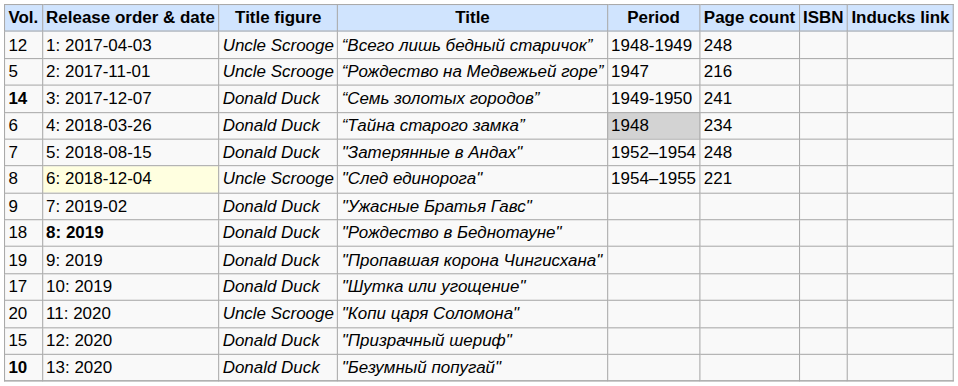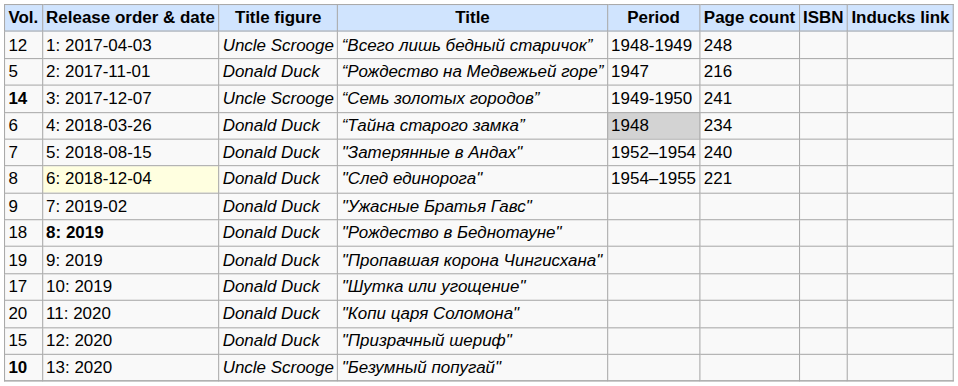“Рождество на Медвежьей горе” | Title figure: Uncle Scrooge -> Donald Duck
“Семь золотых городов” | Title figure: Donald Duck -> Uncle Scrooge
"Затерянные в Андах" | Page count: 248 -> 240
"След единорога" | Title figure: Uncle Scrooge -> Donald Duck
"Копи царя Соломона" | Title figure: Uncle Scrooge -> Donald Duck
"Безумный попугай" | Title figure: Donald Duck -> Uncle Scrooge
